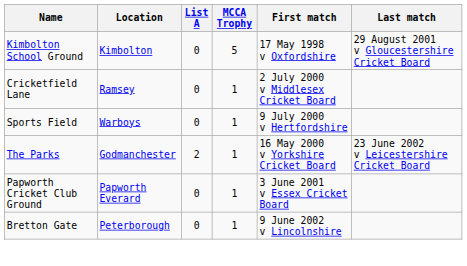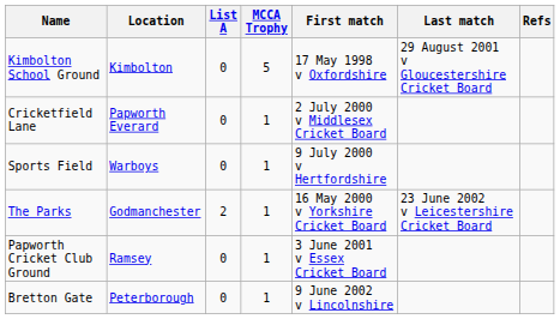+ column: Refs
Cricketfield Lane | Location: Ramsey -> Papworth Everard
Papworth Cricket Club Ground | Location: Papworth Everard -> Ramsey
